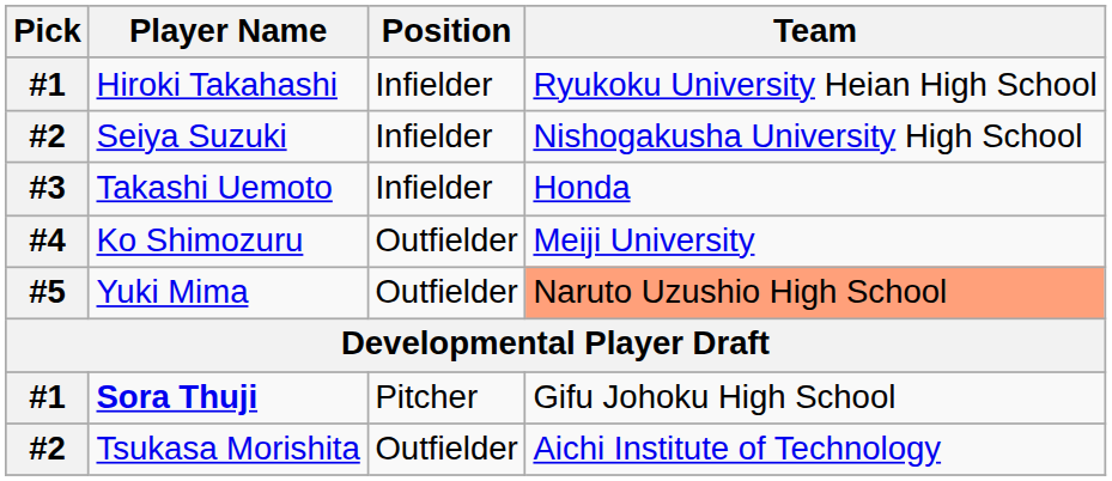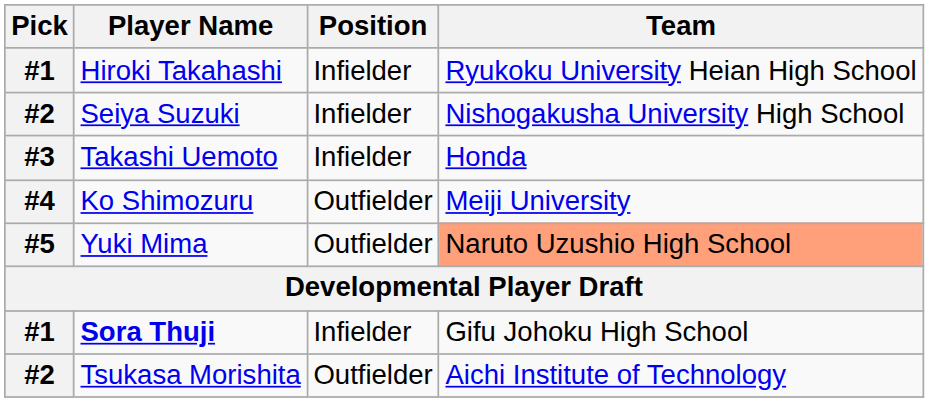Sora Thuji | Position: Pitcher -> Infielder
